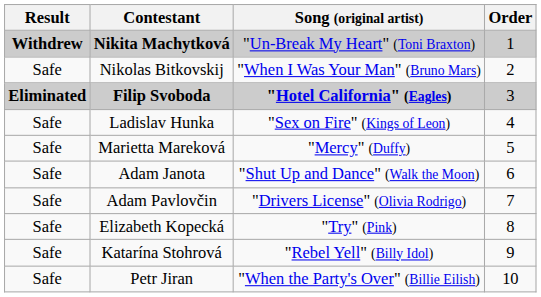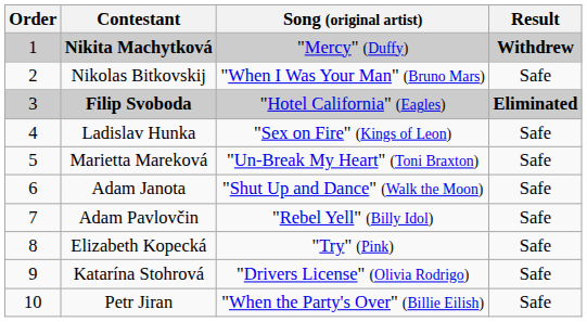columns swapped: Order <-> Result
Nikita Machytková | Song (original artist): "Un-Break My Heart" (Toni Braxton) -> "Mercy" (Duffy)
Filip Svoboda | Song (original artist): bold -> normal
Marietta Mareková | Song (original artist): "Mercy" (Duffy) -> "Un-Break My Heart" (Toni Braxton)
Adam Pavlovčin | Song (original artist): "Drivers License" (Olivia Rodrigo) -> "Rebel Yell" (Billy Idol)
Katarína Stohrová | Song (original artist): "Rebel Yell" (Billy Idol) -> "Drivers License" (Olivia Rodrigo)
